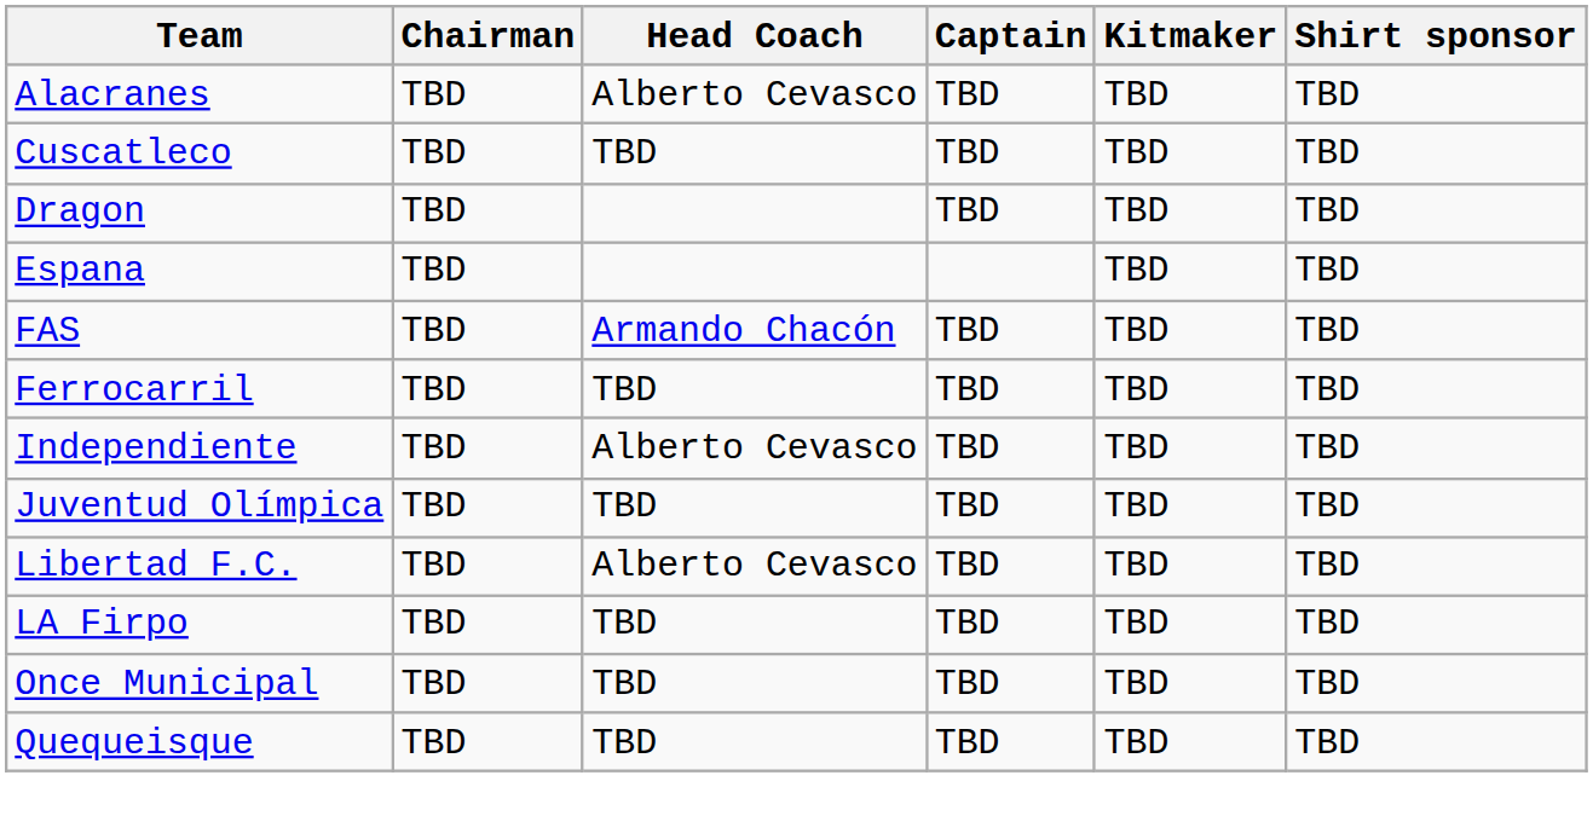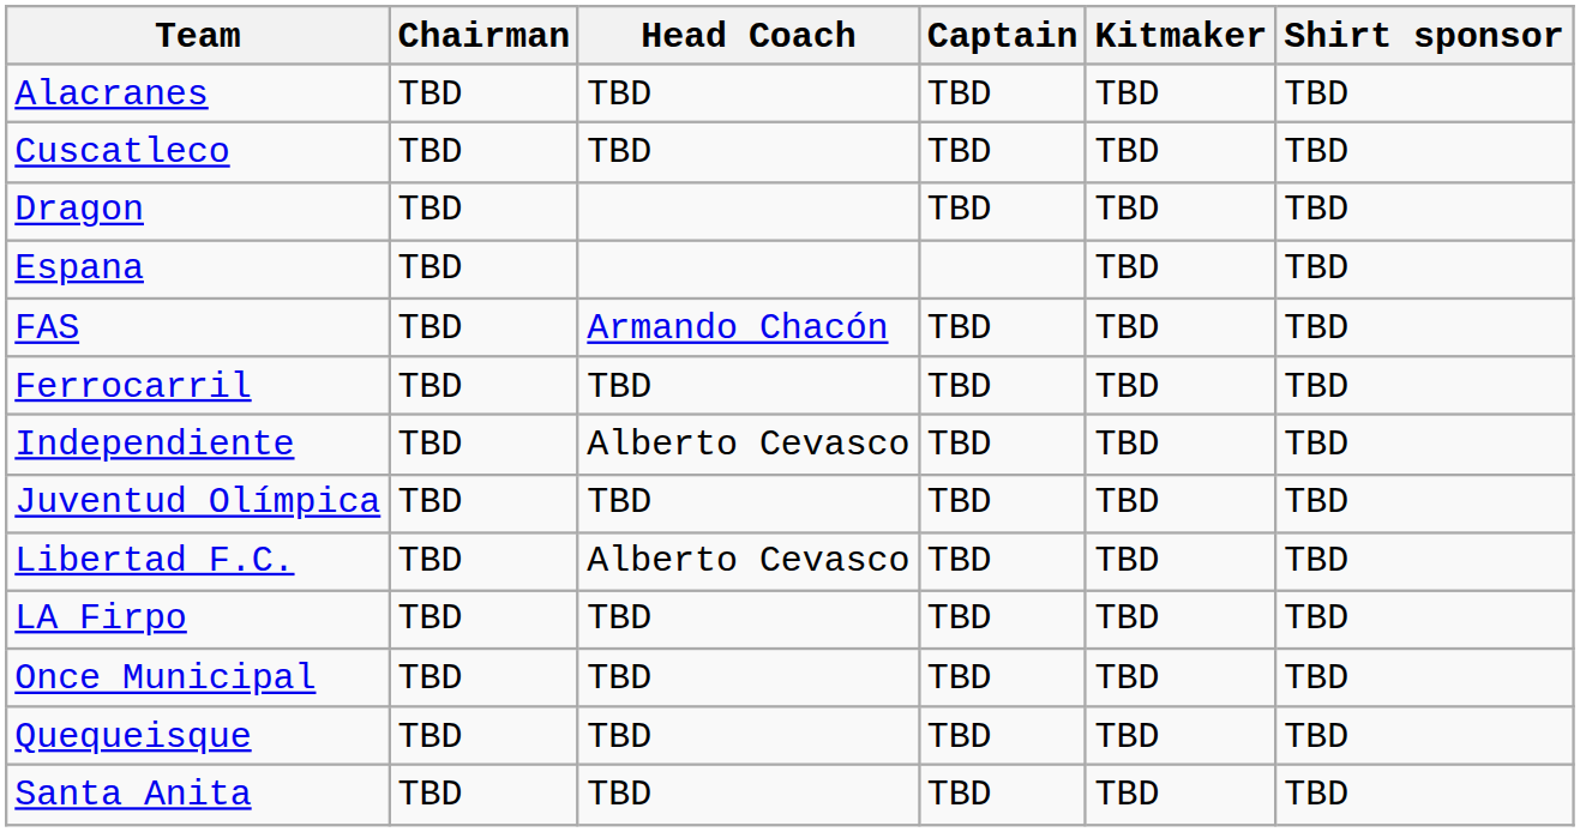Alacranes | Head Coach: Alberto Cevasco -> TBD
+ row: Santa Anita | TBD | TBD | TBD | TBD | TBD
